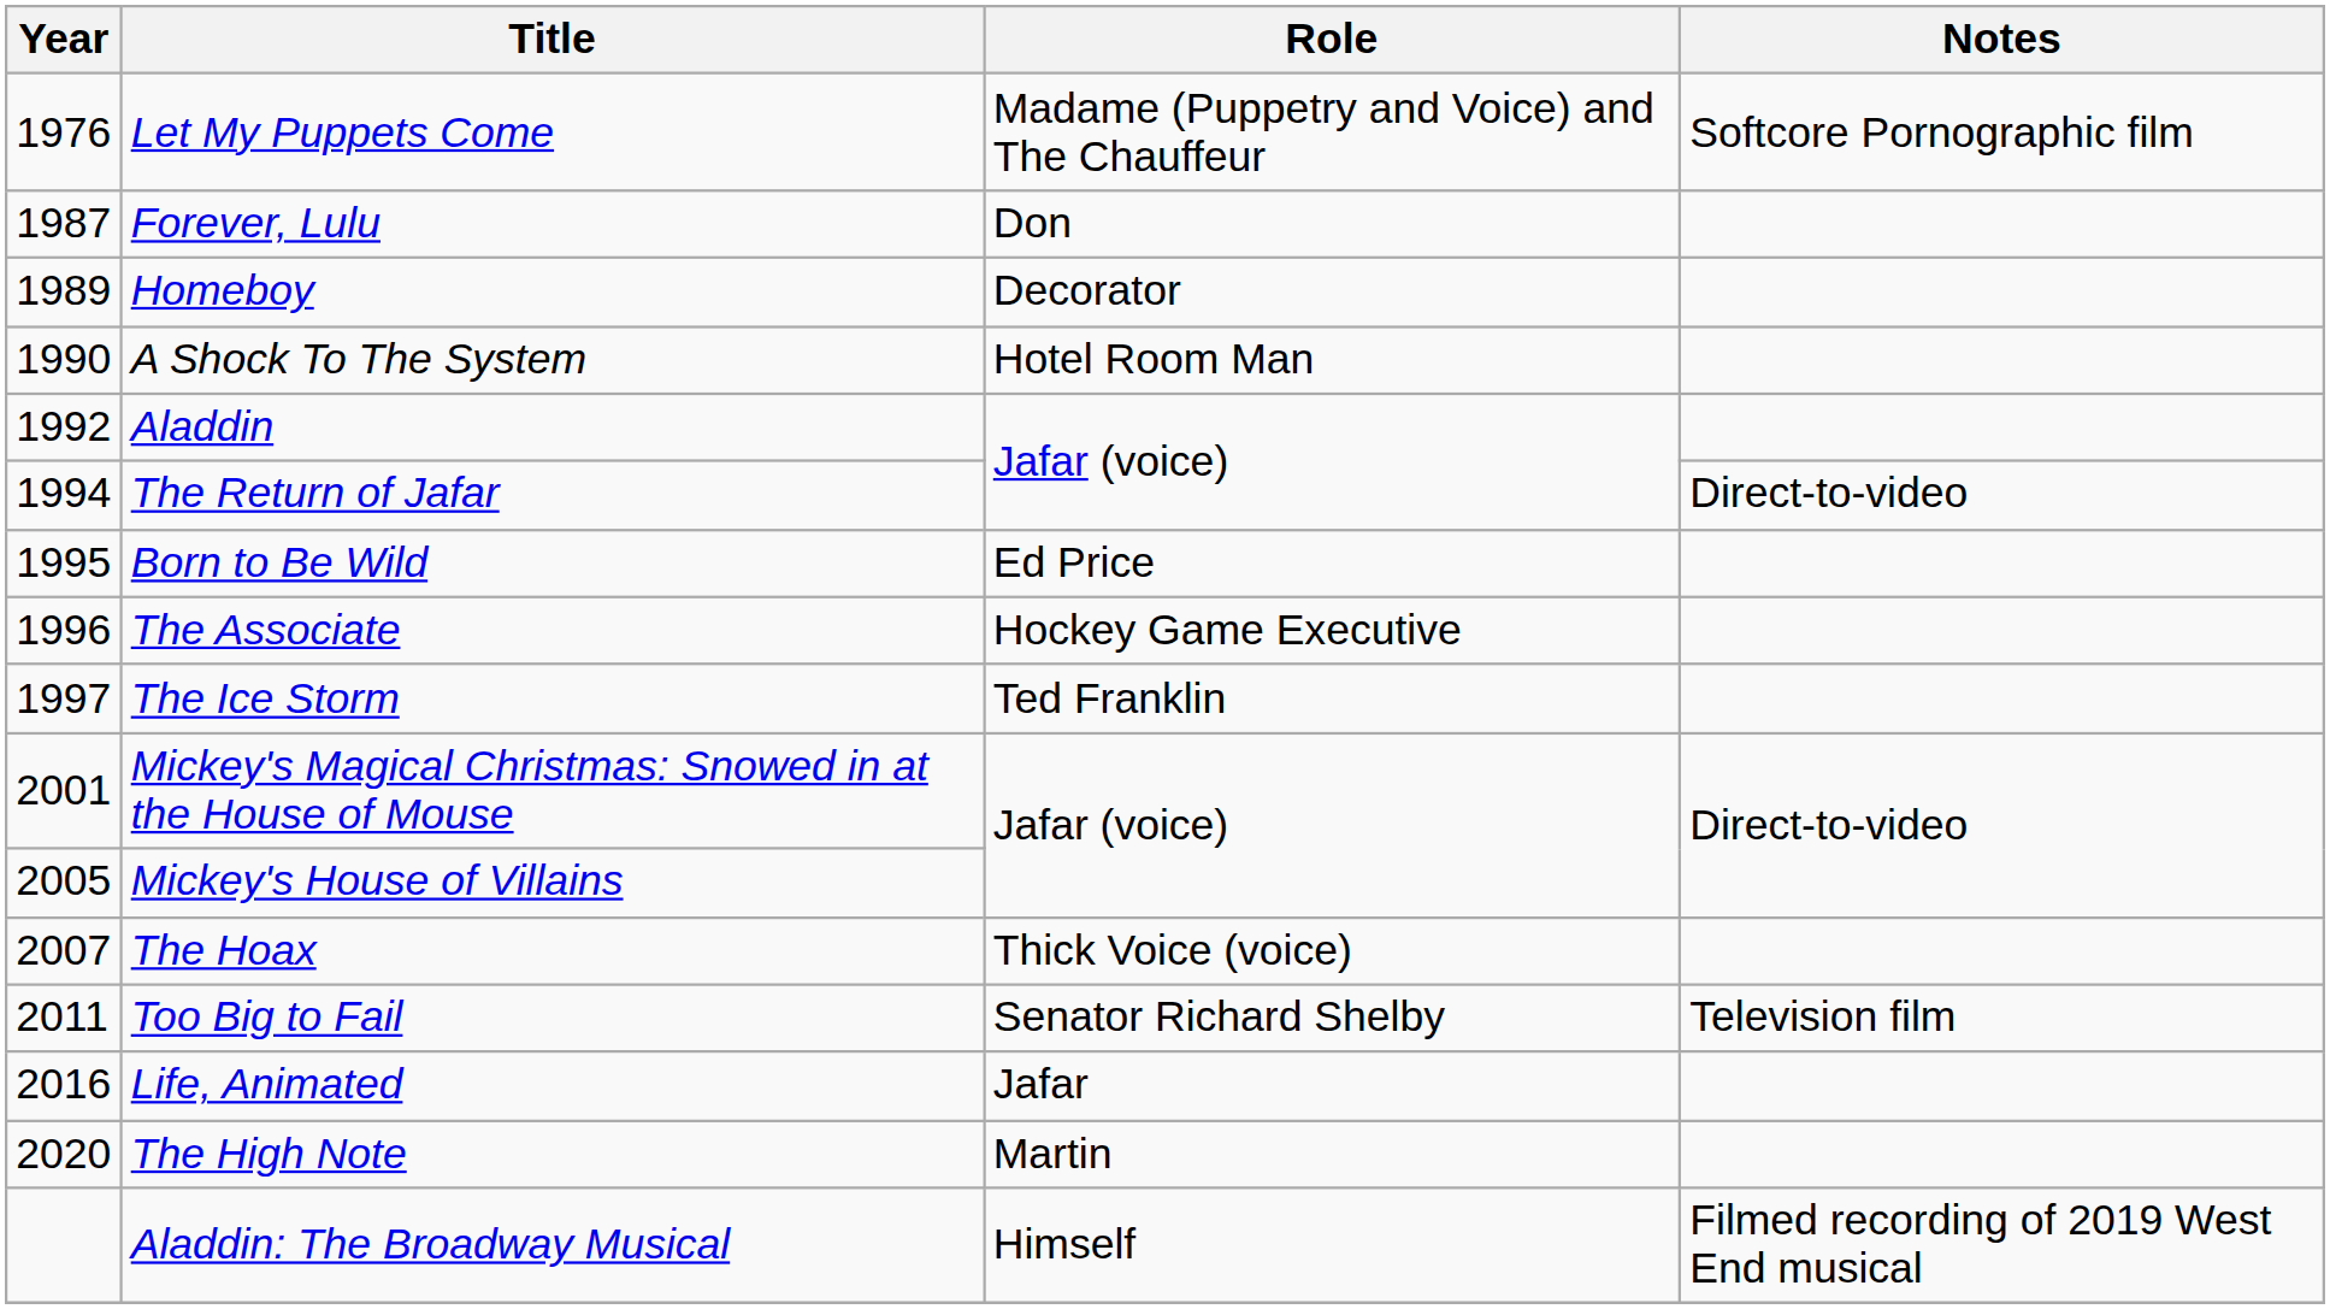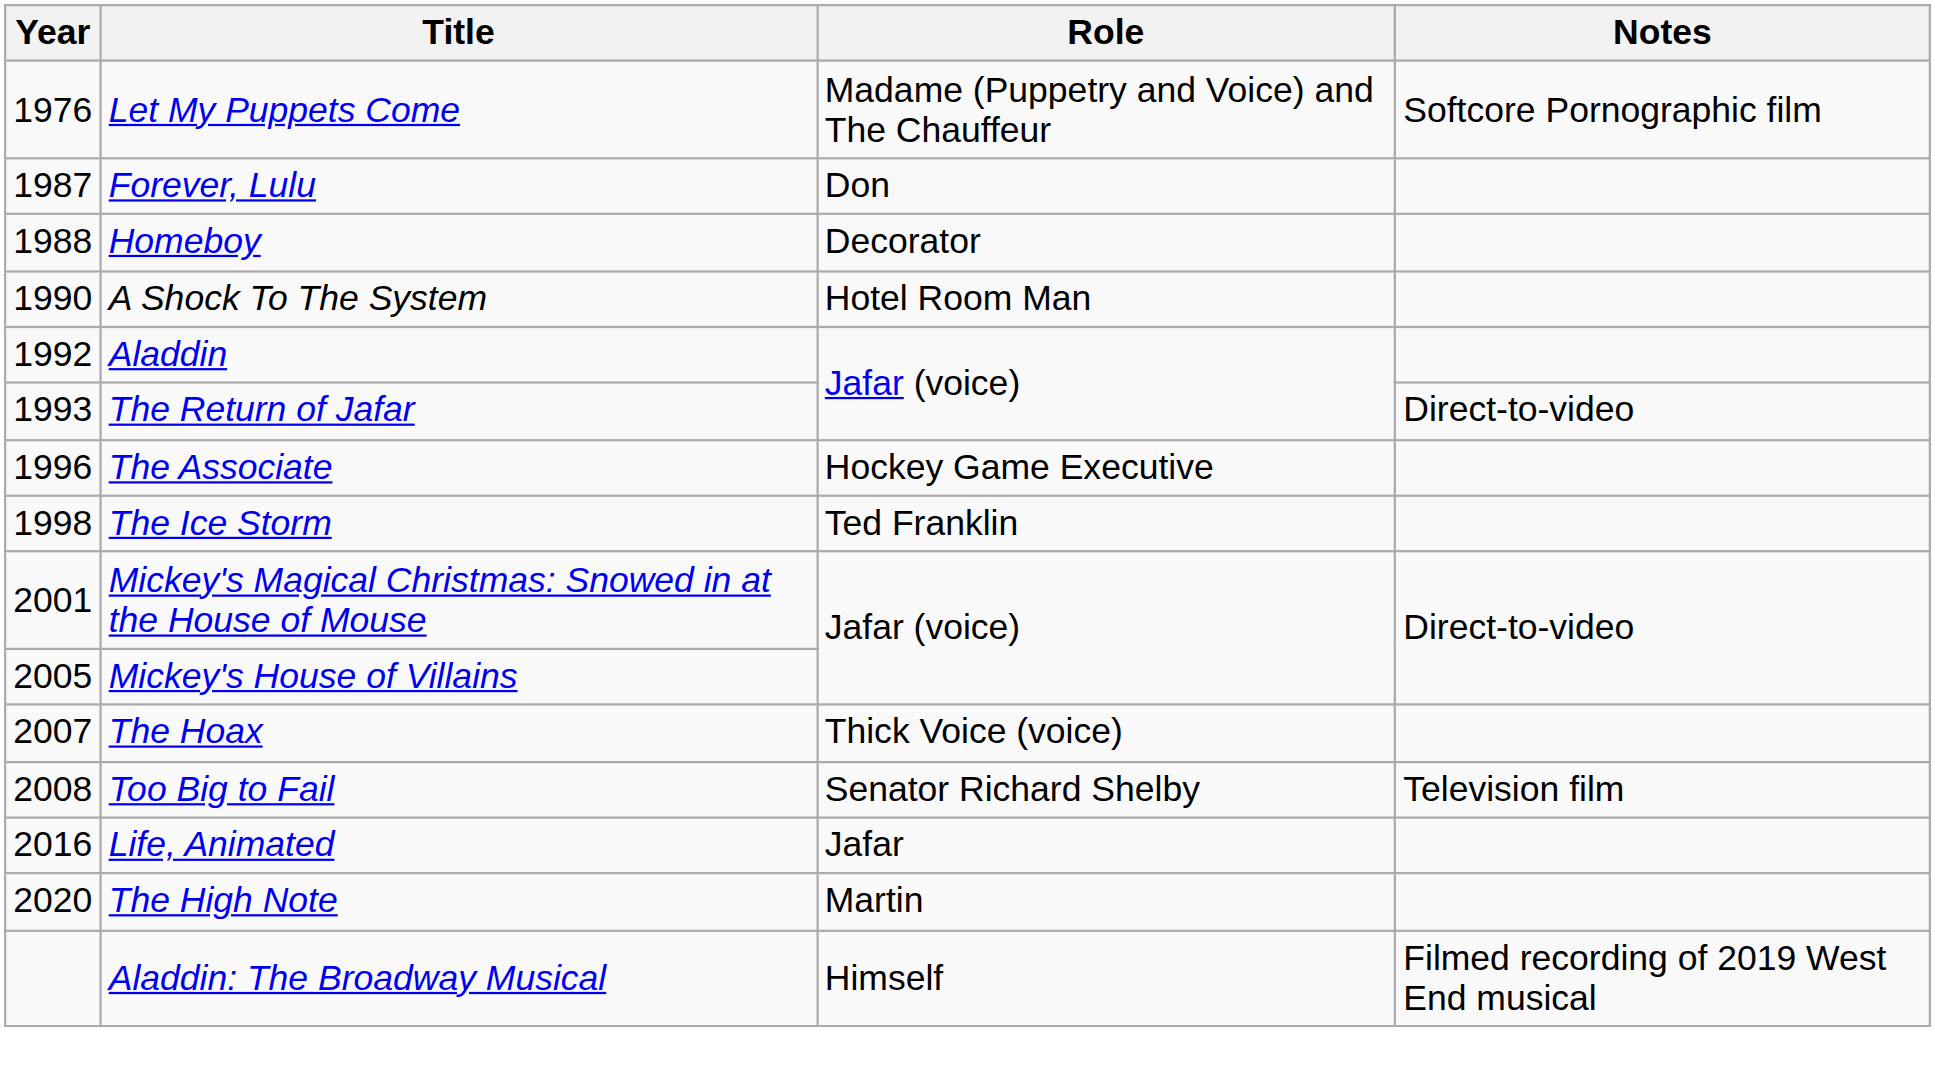Homeboy | Year: 1989 -> 1988
The Return of Jafar | Year: 1994 -> 1993
- row: 1995 | Born to Be Wild | Ed Price
The Ice Storm | Year: 1997 -> 1998
Too Big to Fail | Year: 2011 -> 2008
